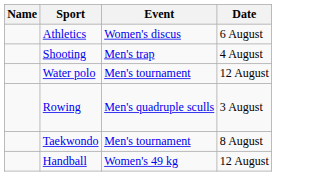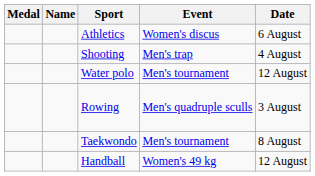+ column: Medal
